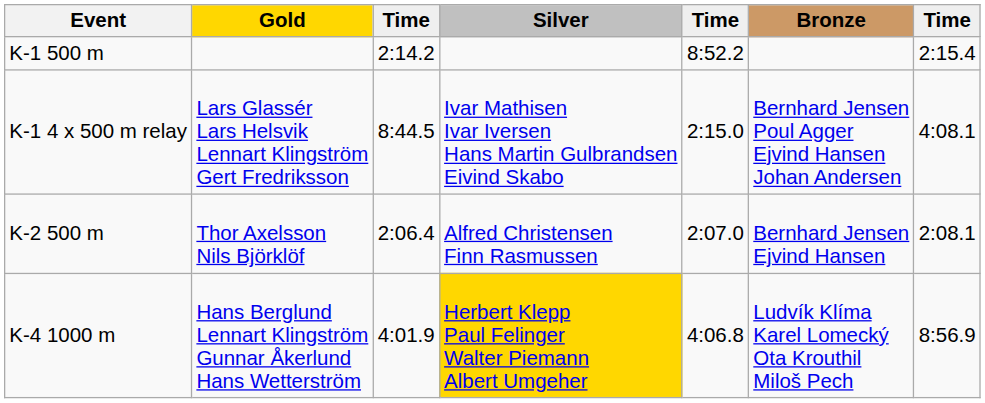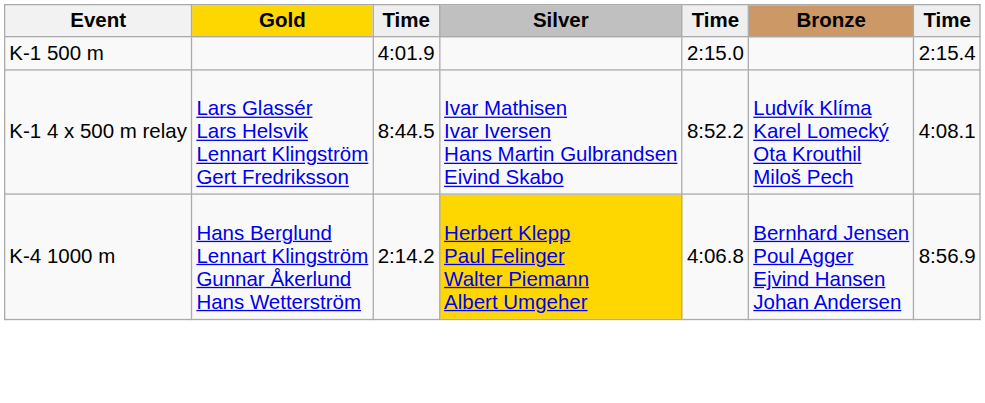K-1 500 m | column 3: 2:14.2 -> 4:01.9
K-1 500 m | column 5: 8:52.2 -> 2:15.0
K-1 4 x 500 m relay | column 5: 2:15.0 -> 8:52.2
K-1 4 x 500 m relay | Bronze: Bernhard Jensen Poul Agger Ejvind Hansen Johan Andersen -> Ludvík Klíma Karel Lomecký Ota Krouthil Miloš Pech
- row: K-2 500 m | Thor Axelsson Nils Björklöf | 2:06.4 | Alfred Christensen Finn Rasmussen | 2:07.0 | Bernhard Jensen Ejvind Hansen | 2:08.1
K-4 1000 m | column 3: 4:01.9 -> 2:14.2
K-4 1000 m | Bronze: Ludvík Klíma Karel Lomecký Ota Krouthil Miloš Pech -> Bernhard Jensen Poul Agger Ejvind Hansen Johan Andersen
